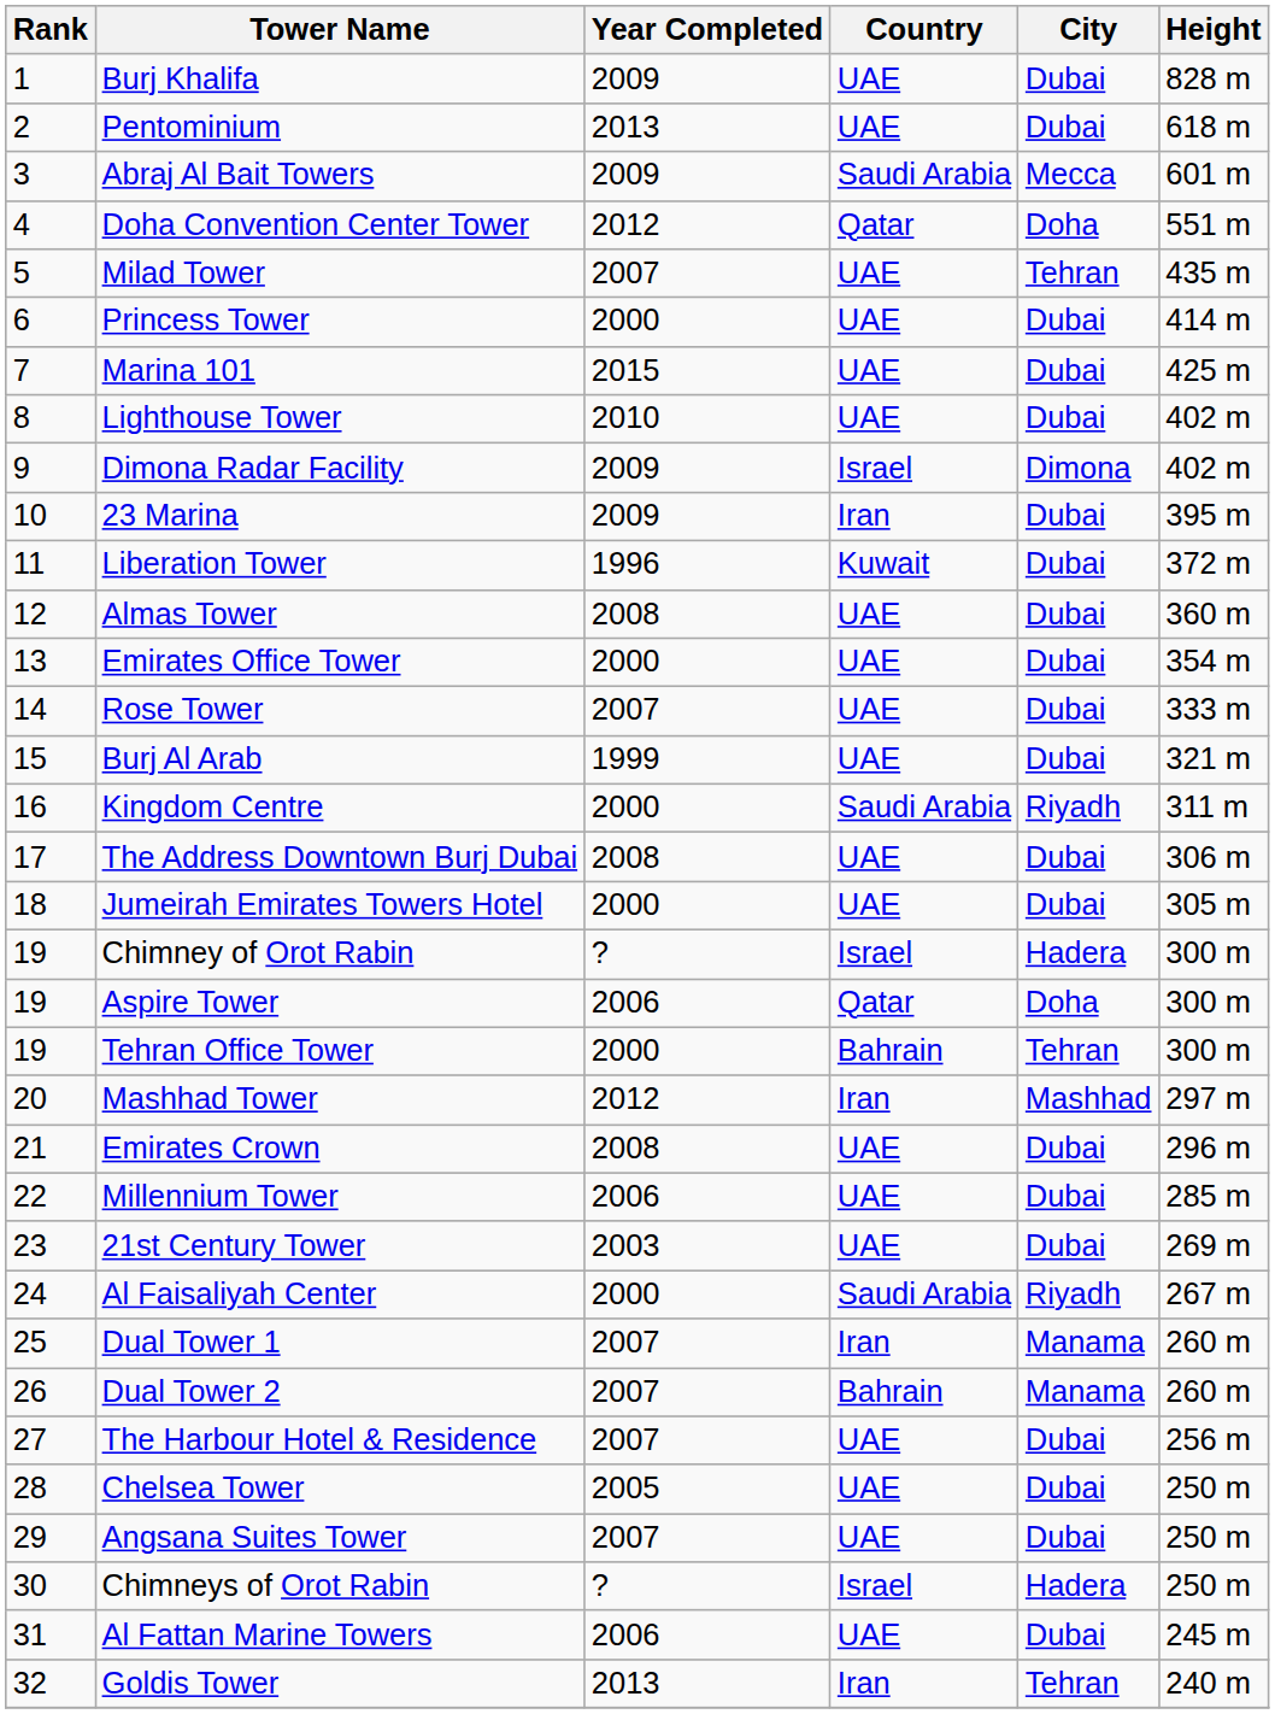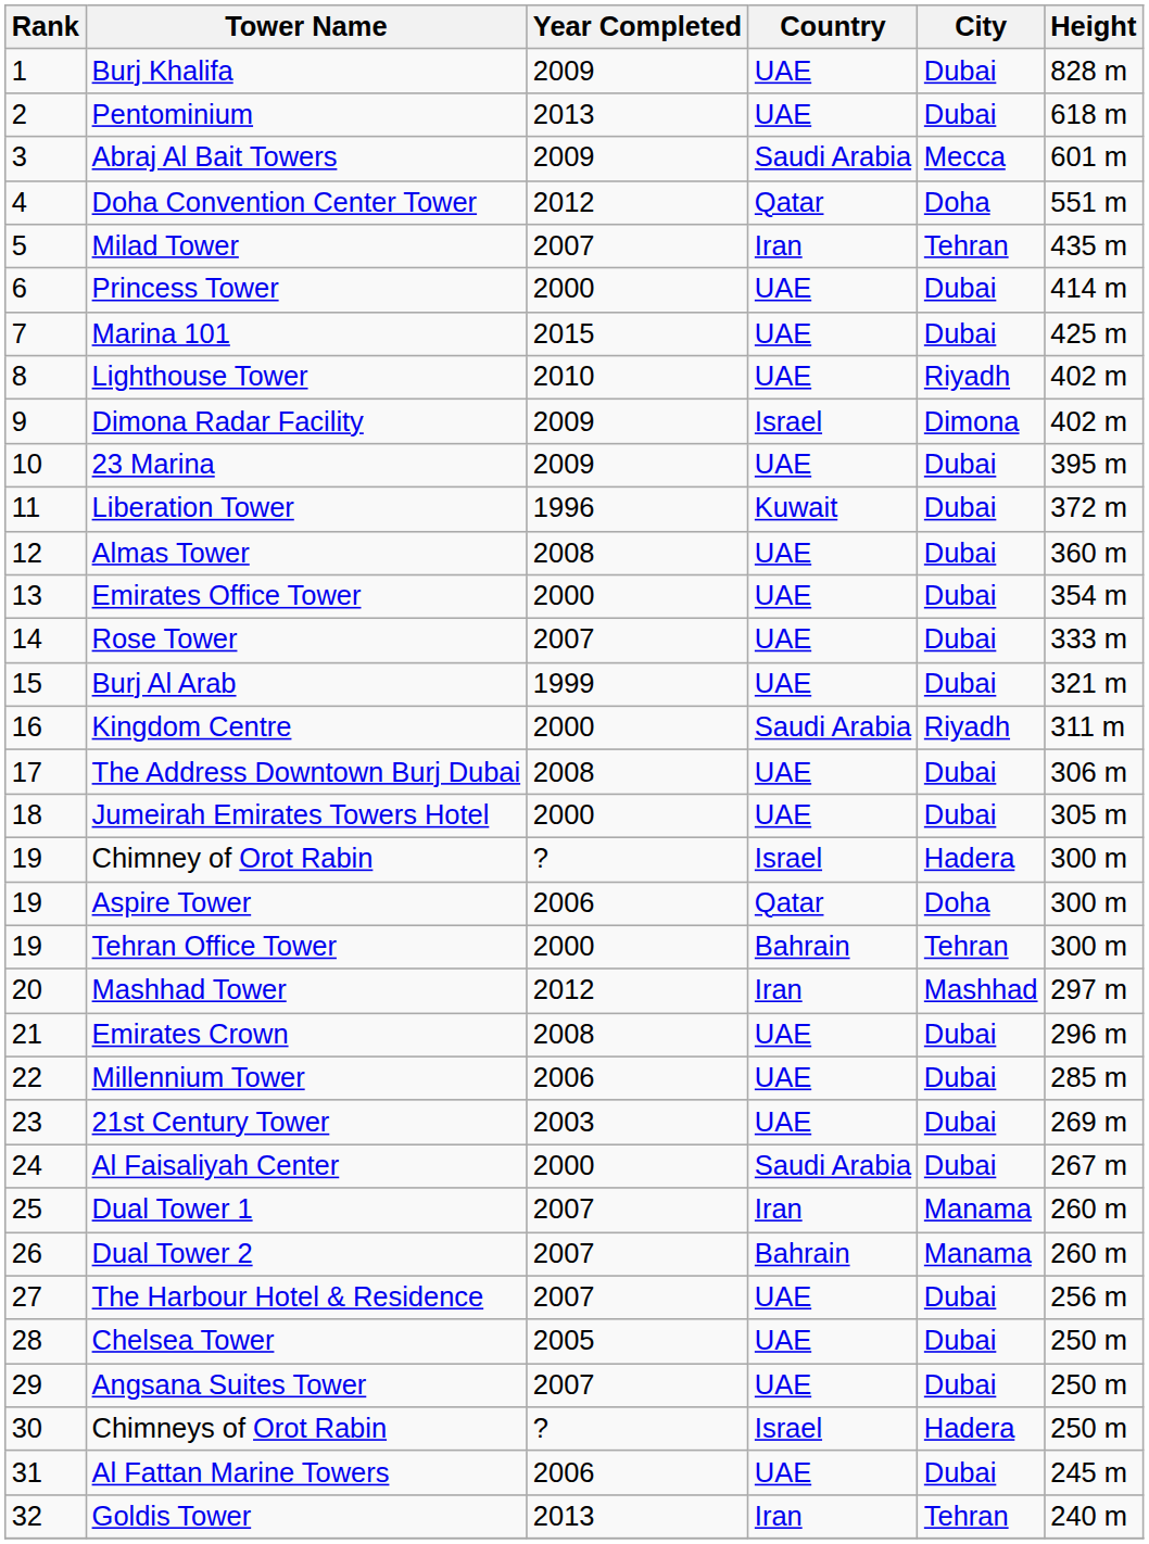Milad Tower | Country: UAE -> Iran
Lighthouse Tower | City: Dubai -> Riyadh
23 Marina | Country: Iran -> UAE
Al Faisaliyah Center | City: Riyadh -> Dubai
